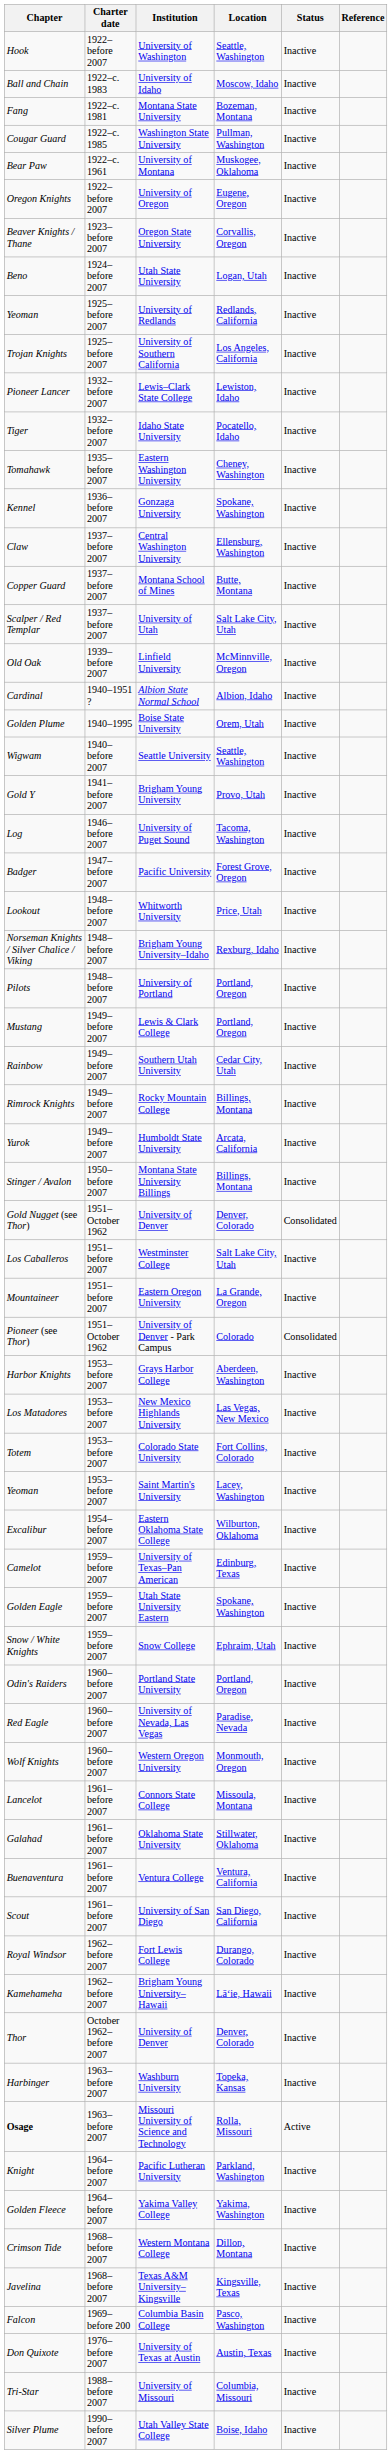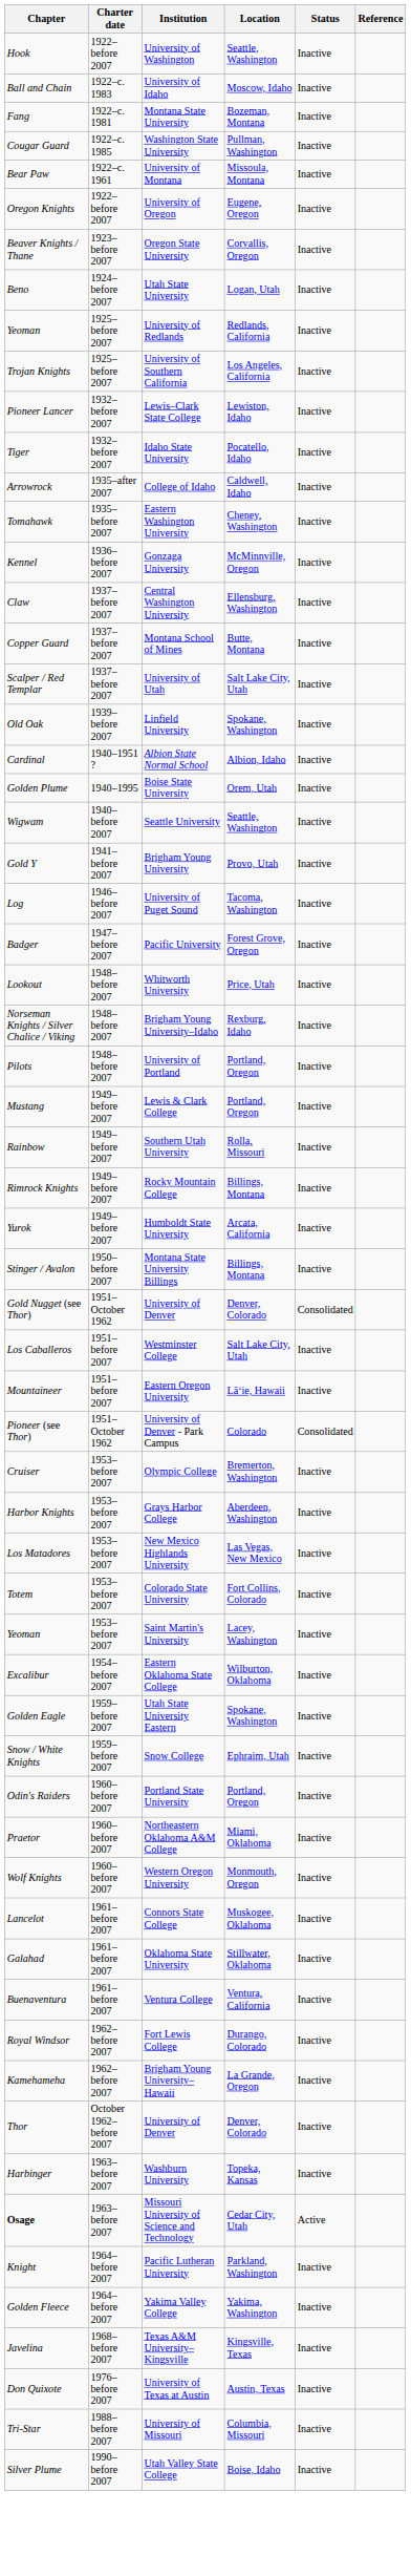Bear Paw | Location: Muskogee, Oklahoma -> Missoula, Montana
+ row: Arrowrock | 1935–after 2007 | College of Idaho | Caldwell, Idaho | Inactive
Kennel | Location: Spokane, Washington -> McMinnville, Oregon
Old Oak | Location: McMinnville, Oregon -> Spokane, Washington
Rainbow | Location: Cedar City, Utah -> Rolla, Missouri
Mountaineer | Location: La Grande, Oregon -> Lāʻie, Hawaii
+ row: Cruiser | 1953–before 2007 | Olympic College | Bremerton, Washington | Inactive
- row: Camelot | 1959–before 2007 | University of Texas–Pan American | Edinburg, Texas | Inactive
+ row: Praetor | 1960–before 2007 | Northeastern Oklahoma A&M College | Miami, Oklahoma | Inactive
- row: Red Eagle | 1960–before 2007 | University of Nevada, Las Vegas | Paradise, Nevada | Inactive
Lancelot | Location: Missoula, Montana -> Muskogee, Oklahoma
- row: Scout | 1961–before 2007 | University of San Diego | San Diego, California | Inactive
Kamehameha | Location: Lāʻie, Hawaii -> La Grande, Oregon
Osage | Location: Rolla, Missouri -> Cedar City, Utah
- row: Crimson Tide | 1968–before 2007 | Western Montana College | Dillon, Montana | Inactive
- row: Falcon | 1969–before 200 | Columbia Basin College | Pasco, Washington | Inactive
